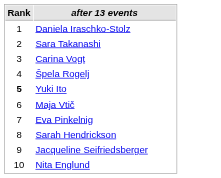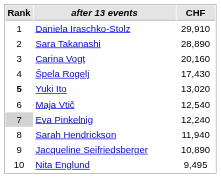+ column: CHF | 29,910 | 28,890 | 20,160 | 17,430 | 13,020 | 12,540 | 12,240 | 11,940 | 10,890 | 9,495
Eva Pinkelnig | Rank: no background -> lightgrey background
